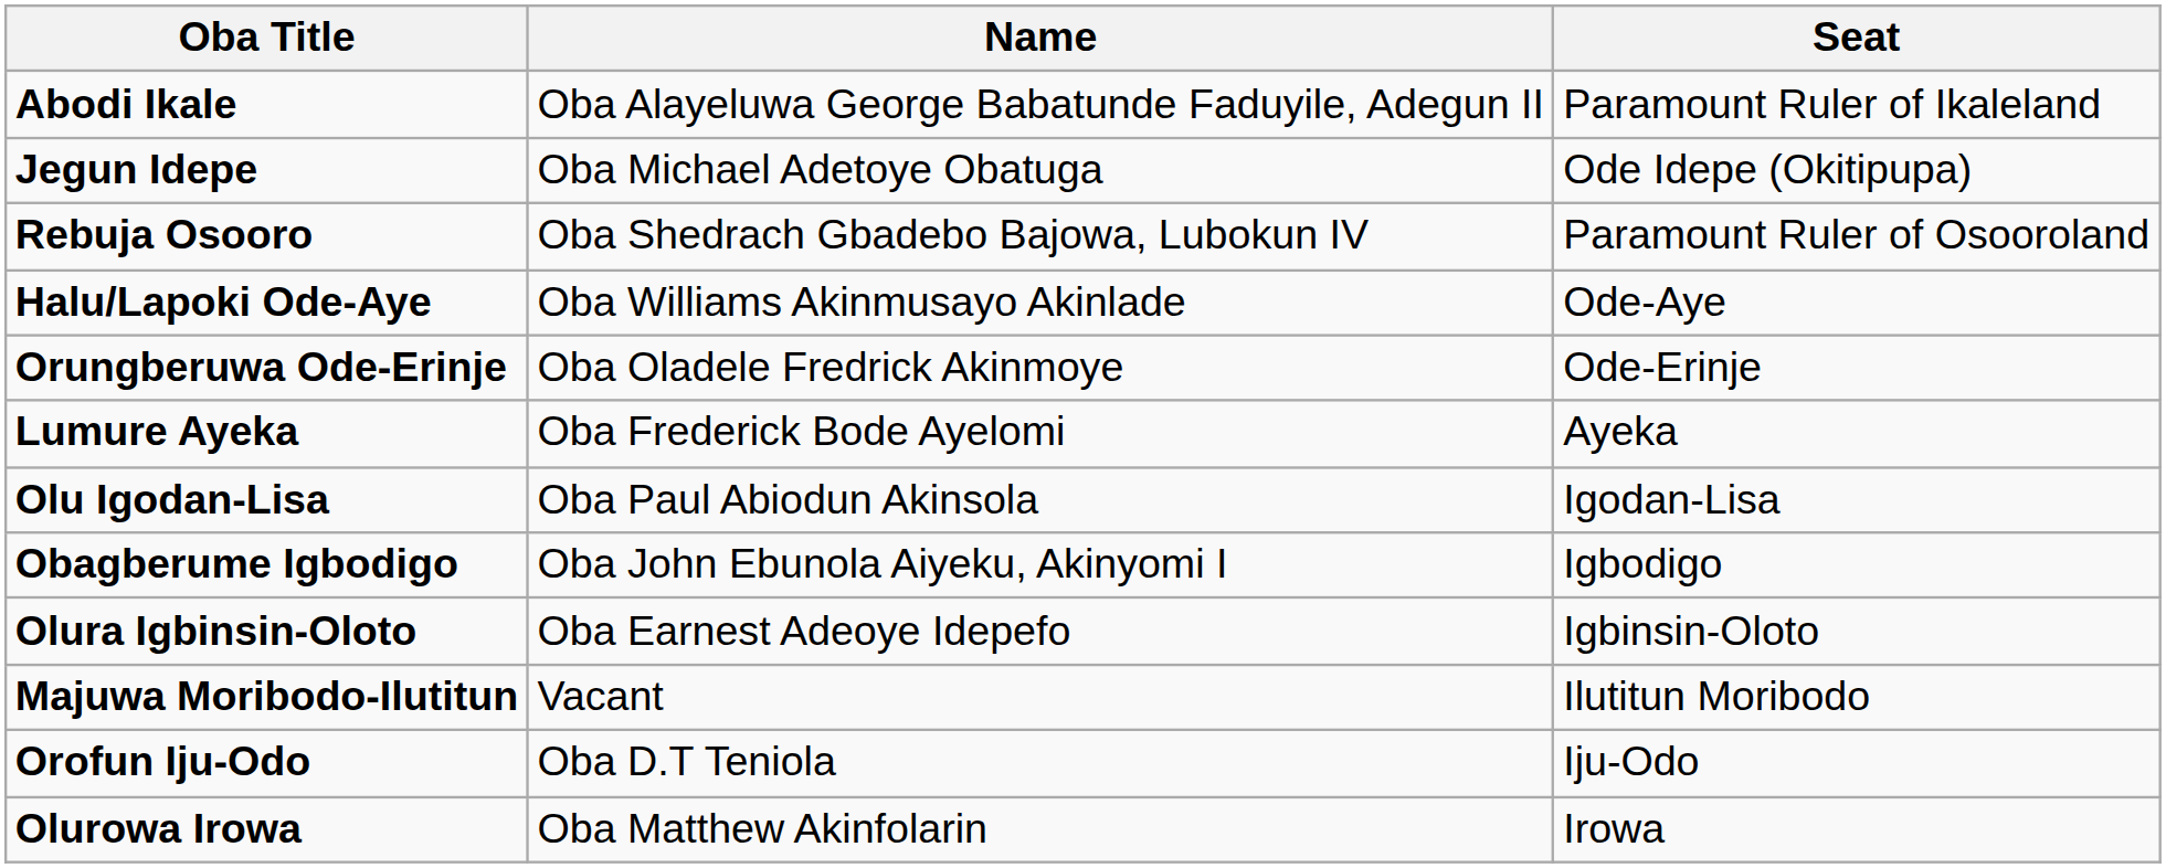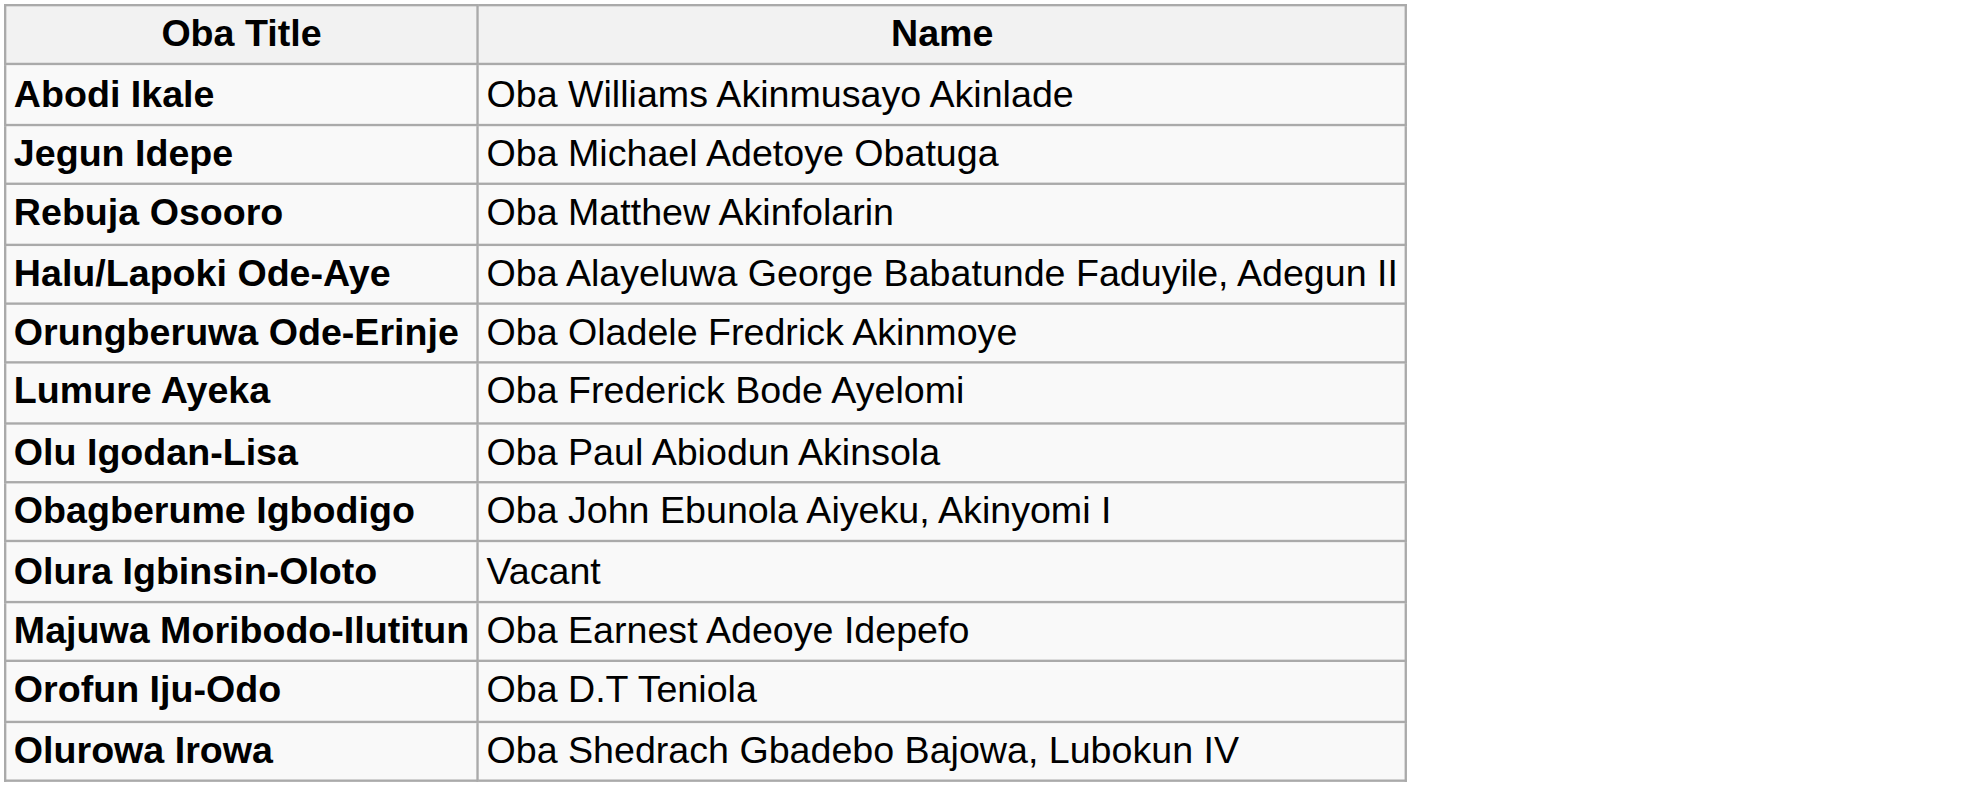- column: Seat | Paramount Ruler of Ikaleland | Ode Idepe (Okitipupa) | Paramount Ruler of Osooroland | Ode-Aye | Ode-Erinje | Ayeka | Igodan-Lisa | Igbodigo | Igbinsin-Oloto | Ilutitun Moribodo | Iju-Odo | Irowa
Abodi Ikale | Name: Oba Alayeluwa George Babatunde Faduyile, Adegun II -> Oba Williams Akinmusayo Akinlade
Rebuja Osooro | Name: Oba Shedrach Gbadebo Bajowa, Lubokun IV -> Oba Matthew Akinfolarin
Halu/Lapoki Ode-Aye | Name: Oba Williams Akinmusayo Akinlade -> Oba Alayeluwa George Babatunde Faduyile, Adegun II
Olura Igbinsin-Oloto | Name: Oba Earnest Adeoye Idepefo -> Vacant
Majuwa Moribodo-Ilutitun | Name: Vacant -> Oba Earnest Adeoye Idepefo
Olurowa Irowa | Name: Oba Matthew Akinfolarin -> Oba Shedrach Gbadebo Bajowa, Lubokun IV
